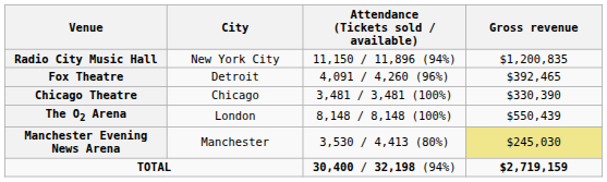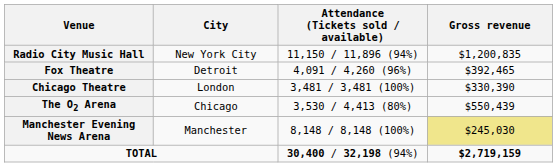Chicago Theatre | City: Chicago -> London
The O2 Arena | City: London -> Chicago
The O2 Arena | Attendance (Tickets sold / available): 8,148 / 8,148 (100%) -> 3,530 / 4,413 (80%)
Manchester Evening News Arena | Attendance (Tickets sold / available): 3,530 / 4,413 (80%) -> 8,148 / 8,148 (100%)
